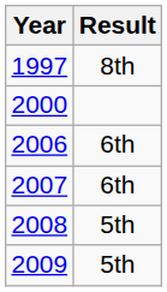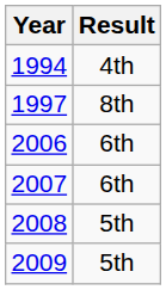+ row: 1994 | 4th
- row: 2000
